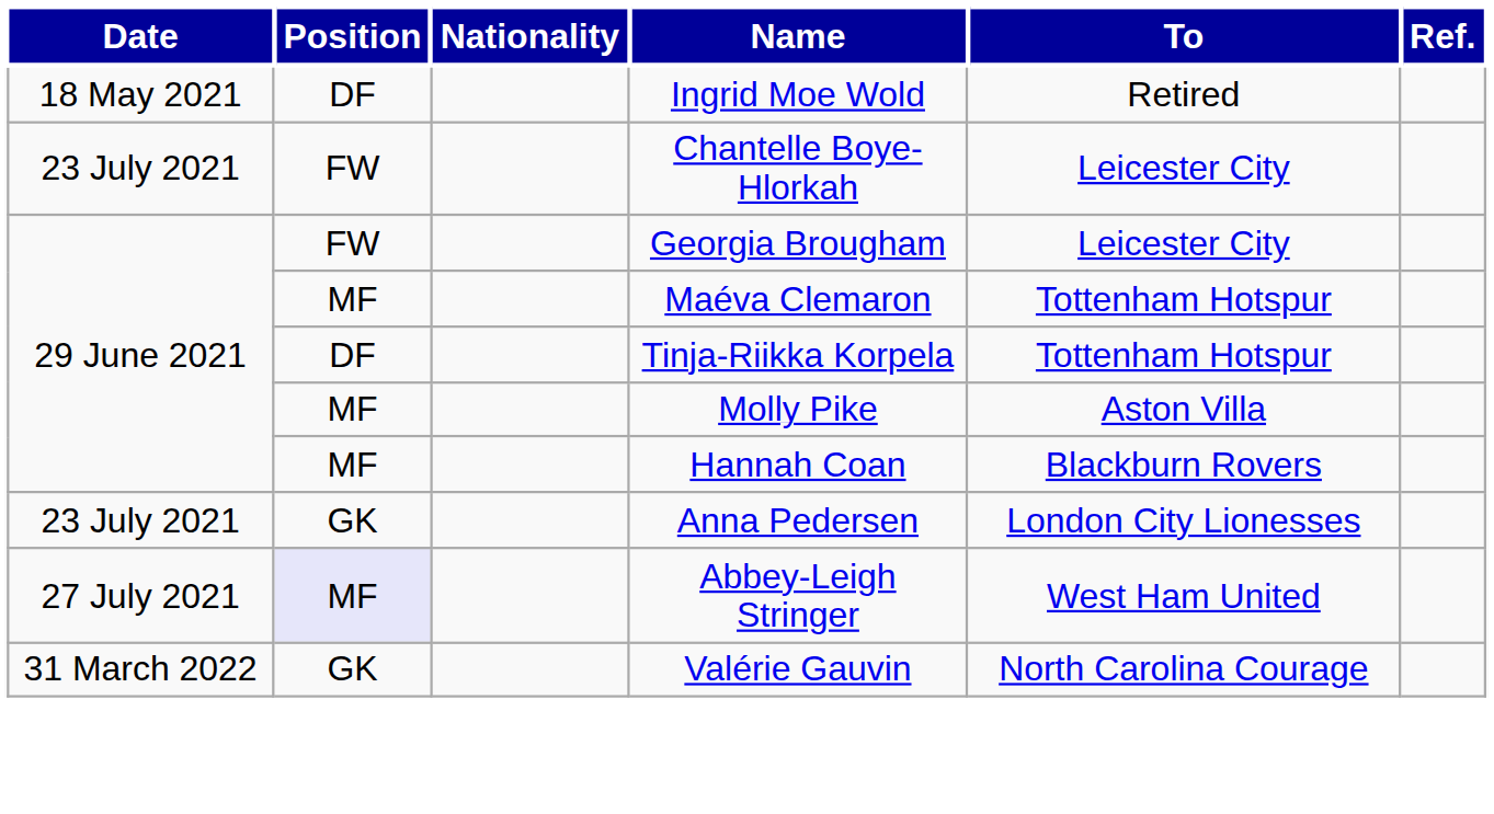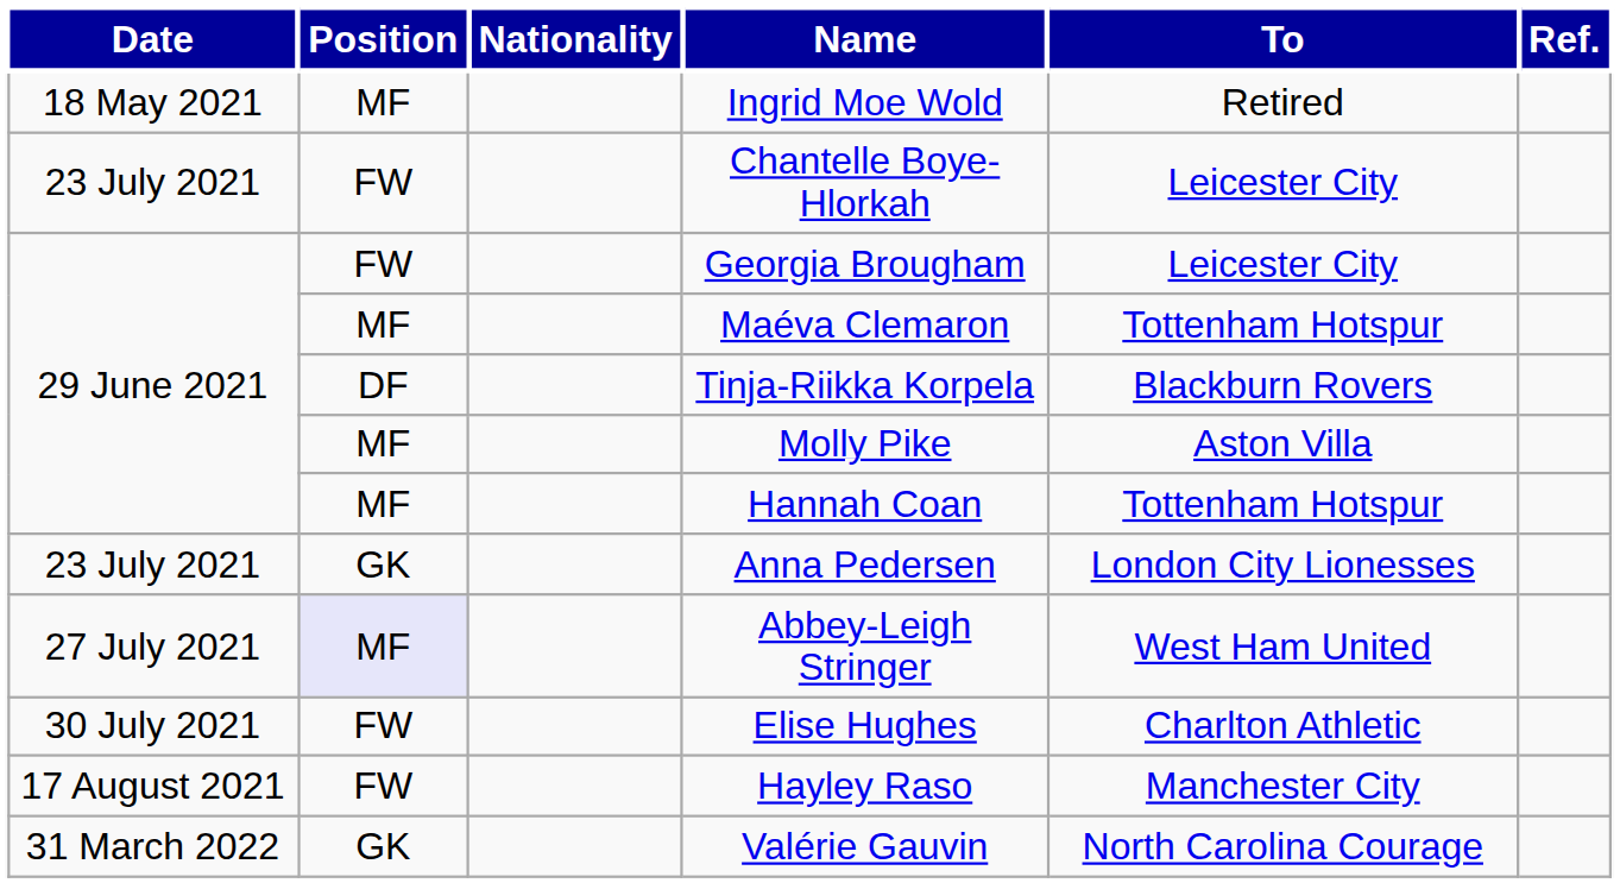Ingrid Moe Wold | Position: DF -> MF
Tinja-Riikka Korpela | To: Tottenham Hotspur -> Blackburn Rovers
Hannah Coan | To: Blackburn Rovers -> Tottenham Hotspur
+ row: 30 July 2021 | FW | Elise Hughes | Charlton Athletic
+ row: 17 August 2021 | FW | Hayley Raso | Manchester City
